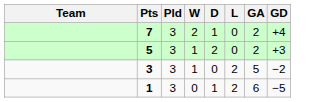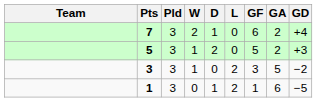+ column: GF | 6 | 5 | 3 | 1
